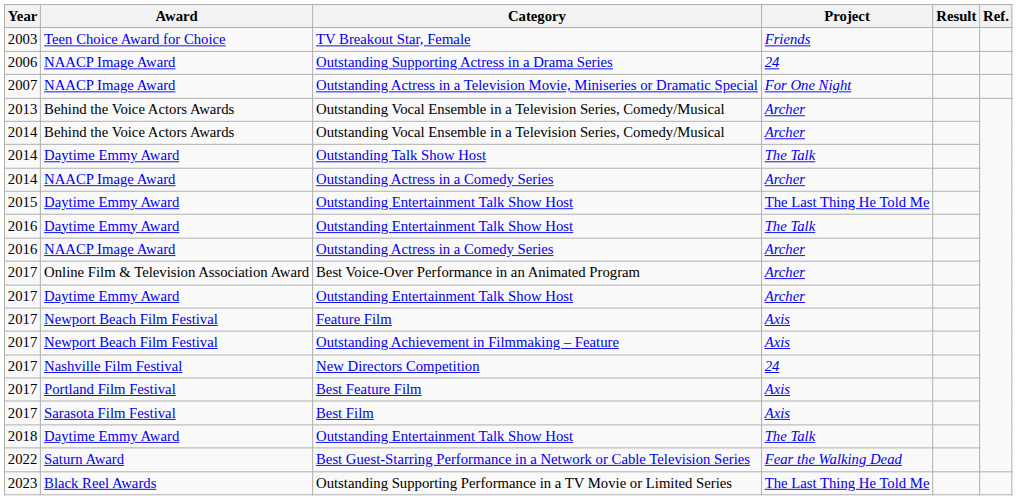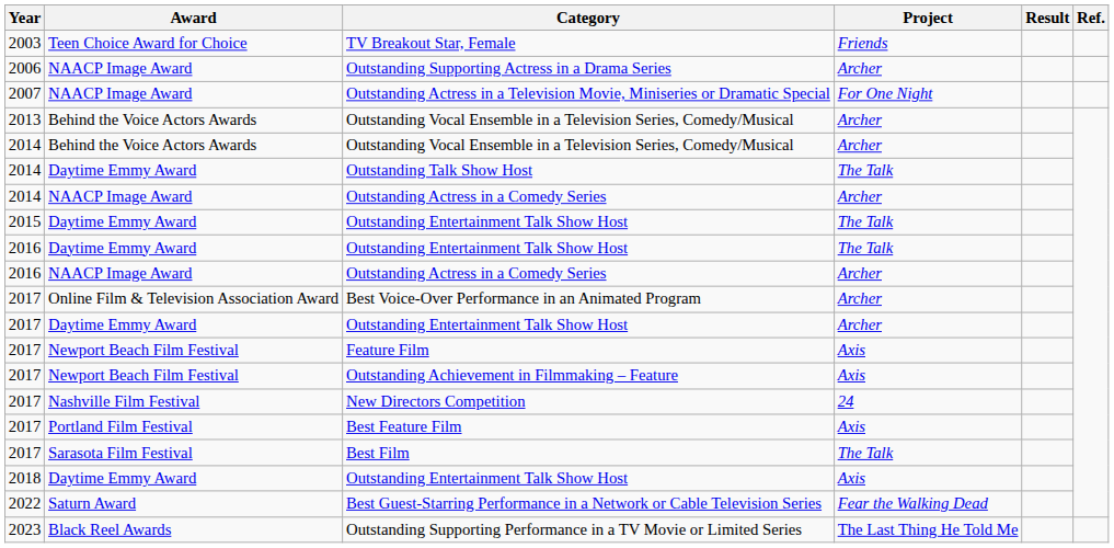Outstanding Supporting Actress in a Drama Series | Project: 24 -> Archer
2015 / Outstanding Entertainment Talk Show Host | Project: The Last Thing He Told Me -> The Talk
Best Film | Project: Axis -> The Talk
2018 / Outstanding Entertainment Talk Show Host | Project: The Talk -> Axis
